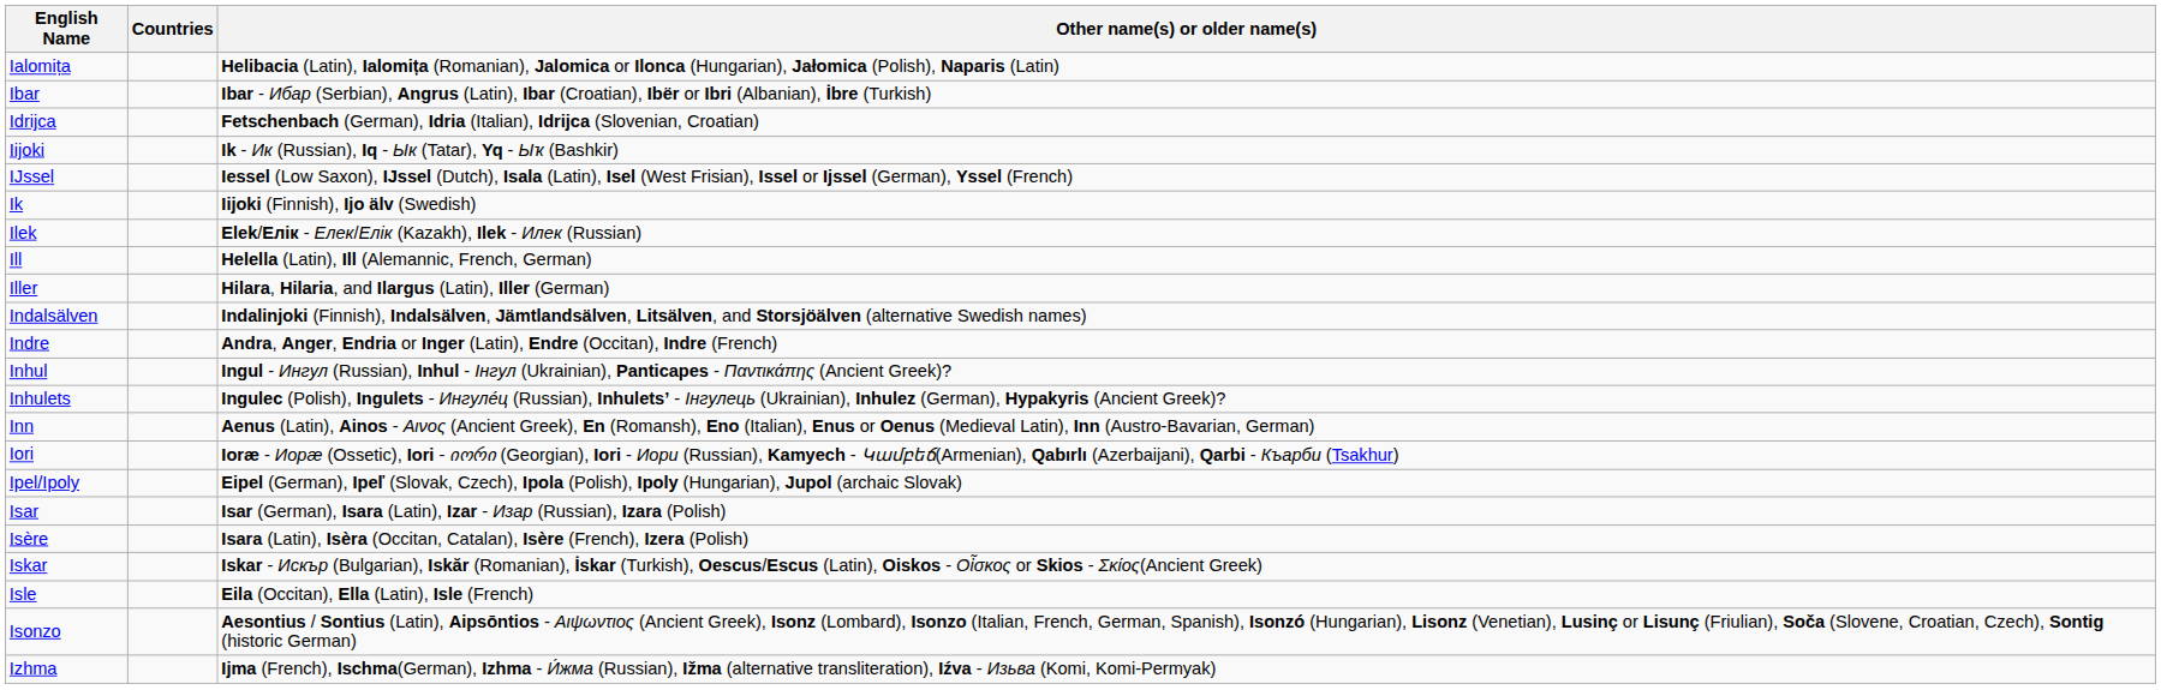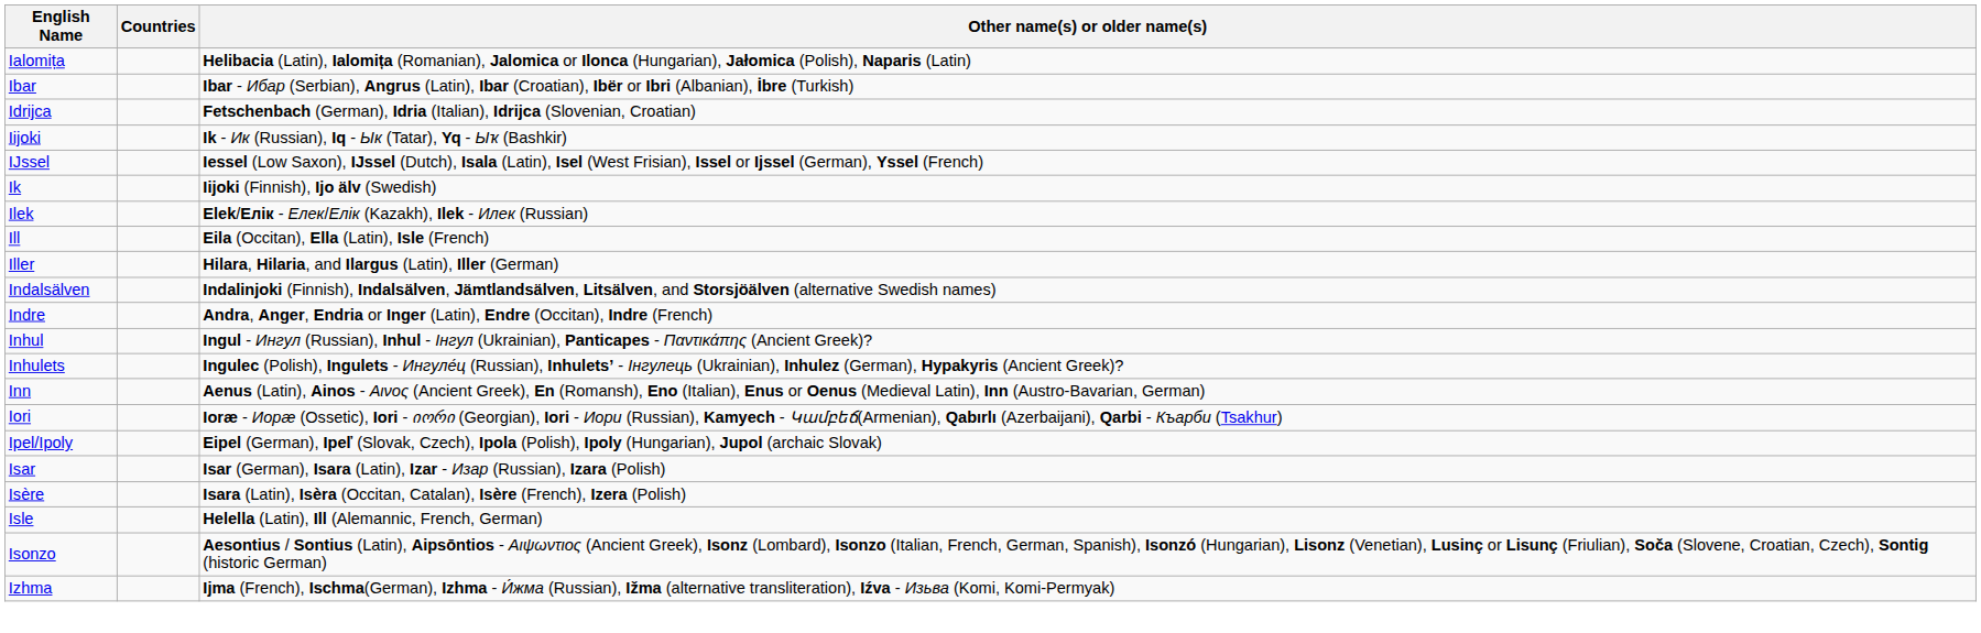Ill | Other name(s) or older name(s): Helella (Latin), Ill (Alemannic, French, German) -> Eila (Occitan), Ella (Latin), Isle (French)
- row: Iskar | Iskar - Искър (Bulgarian), Iskăr (Romanian), İskar (Turkish), Oescus/Escus (Latin), Oiskos - Οἶσκος or Skios - Σκίος(Ancient Greek)
Isle | Other name(s) or older name(s): Eila (Occitan), Ella (Latin), Isle (French) -> Helella (Latin), Ill (Alemannic, French, German)
